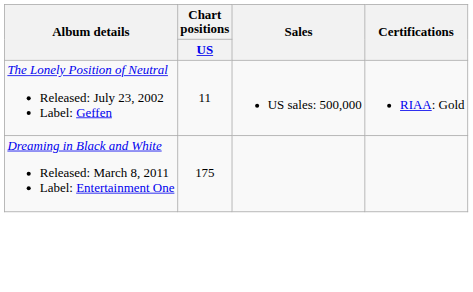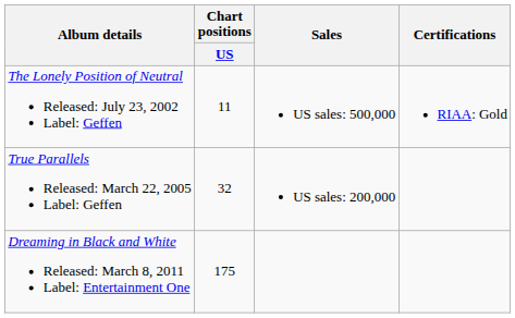+ row: True Parallels Released: March 22, 2005 Label: Geffen | 32 | US sales: 200,000
